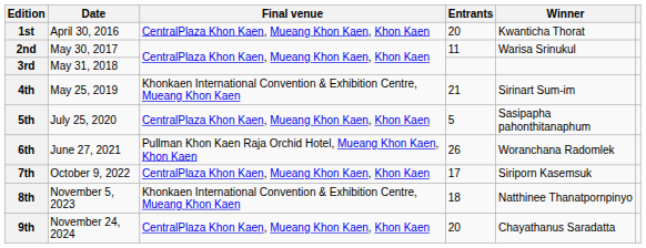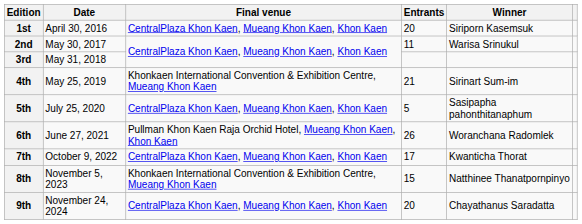1st | Winner: Kwanticha Thorat -> Siriporn Kasemsuk
7th | Winner: Siriporn Kasemsuk -> Kwanticha Thorat
8th | Entrants: 18 -> 15
